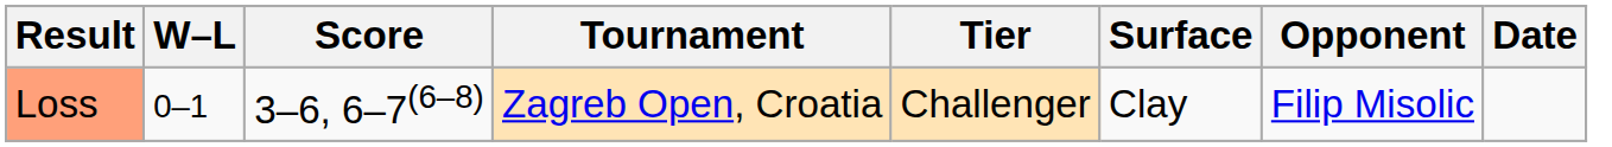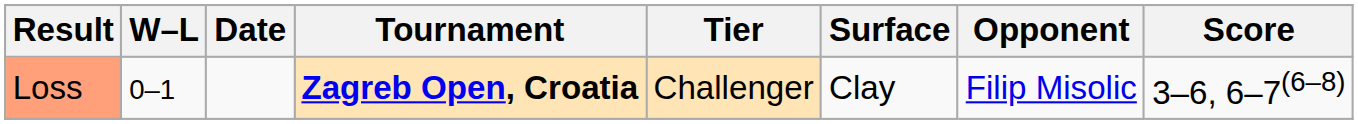columns swapped: Date <-> Score
Loss | Tournament: normal -> bold
